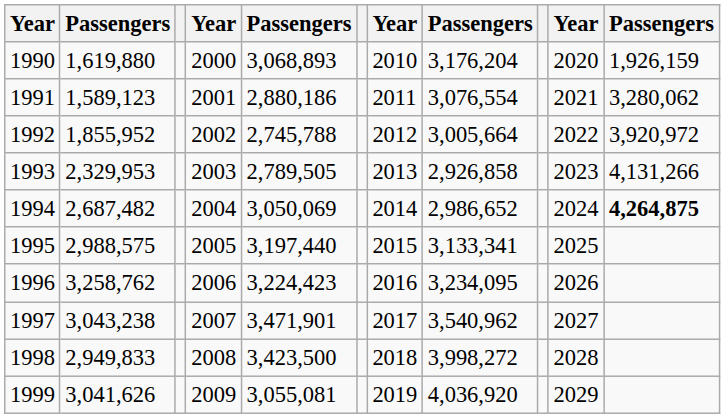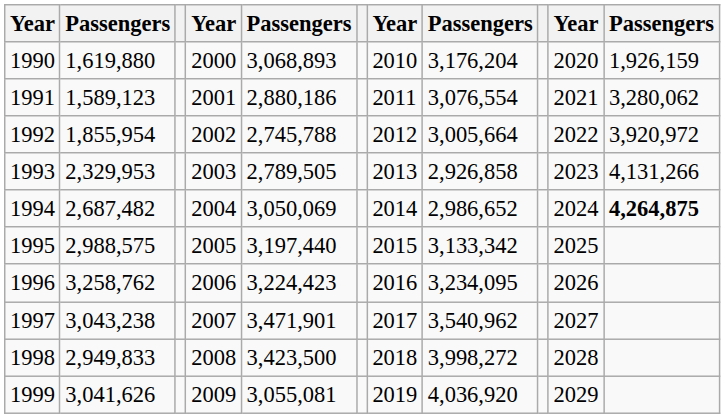1992 | column 2: 1,855,952 -> 1,855,954
1995 | column 8: 3,133,341 -> 3,133,342
